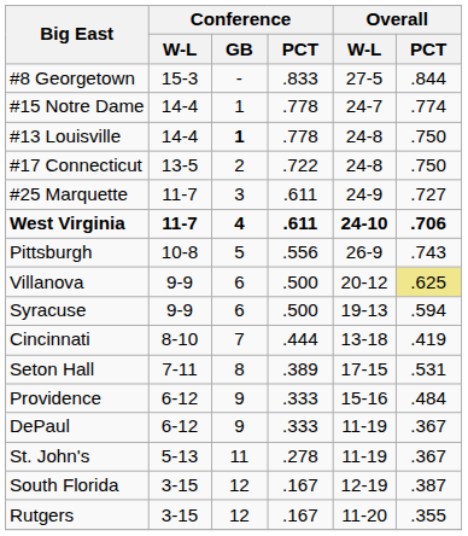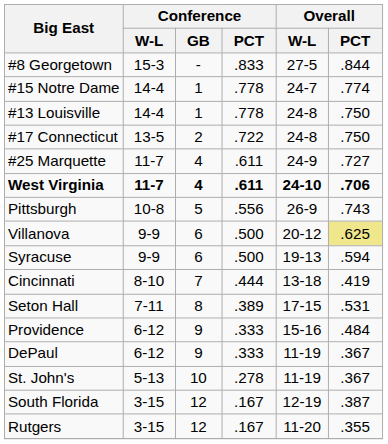#13 Louisville | Conference / GB: bold -> normal
#25 Marquette | Conference / GB: 3 -> 4
St. John's | Conference / GB: 11 -> 10
